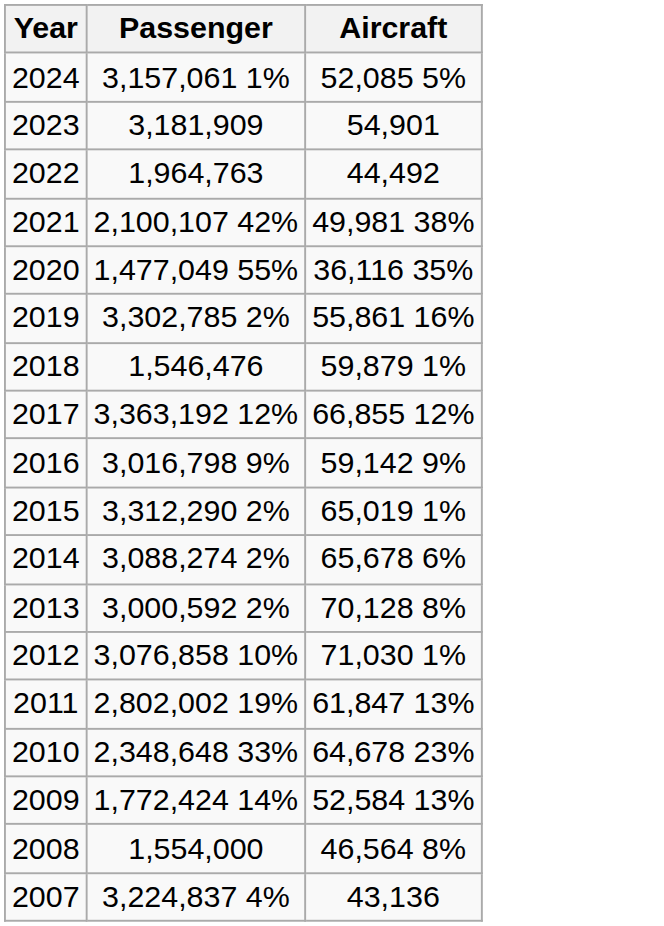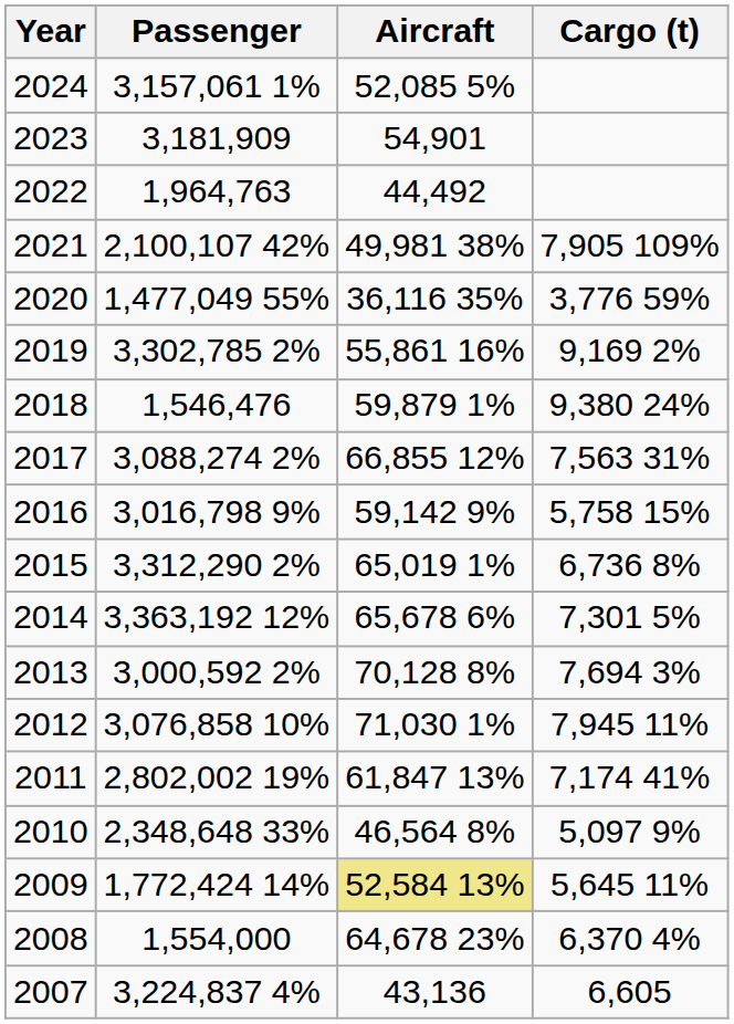+ column: Cargo (t) | 7,905 109% | 3,776 59% | 9,169 2% | 9,380 24% | 7,563 31% | 5,758 15% | 6,736 8% | 7,301 5% | 7,694 3% | 7,945 11% | 7,174 41% | 5,097 9% | 5,645 11% | 6,370 4% | 6,605
2017 | Passenger: 3,363,192 12% -> 3,088,274 2%
2014 | Passenger: 3,088,274 2% -> 3,363,192 12%
2010 | Aircraft: 64,678 23% -> 46,564 8%
2009 | Aircraft: no background -> khaki background
2008 | Aircraft: 46,564 8% -> 64,678 23%
